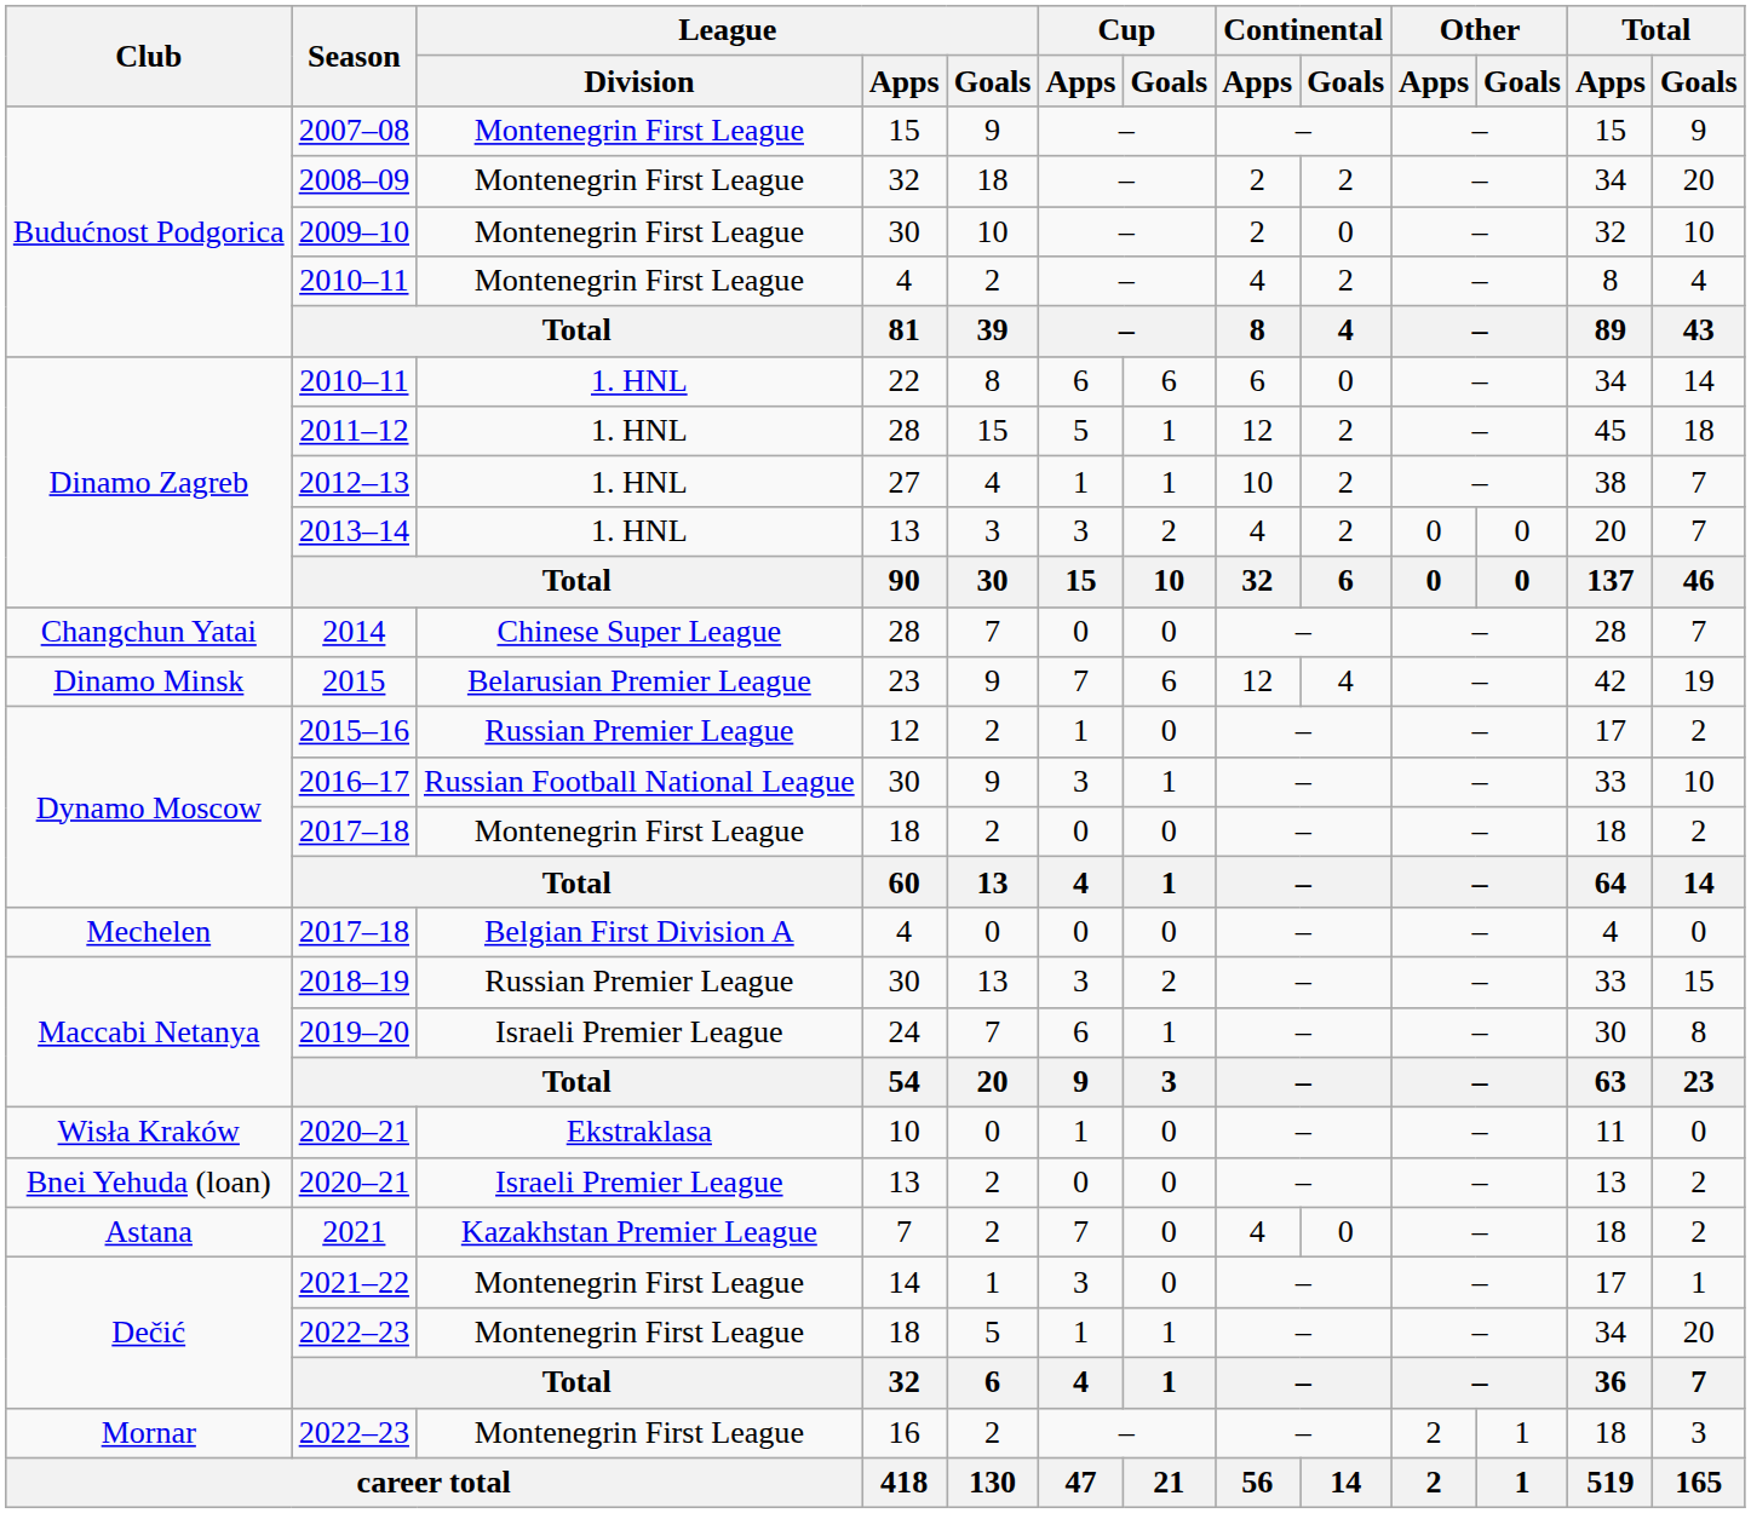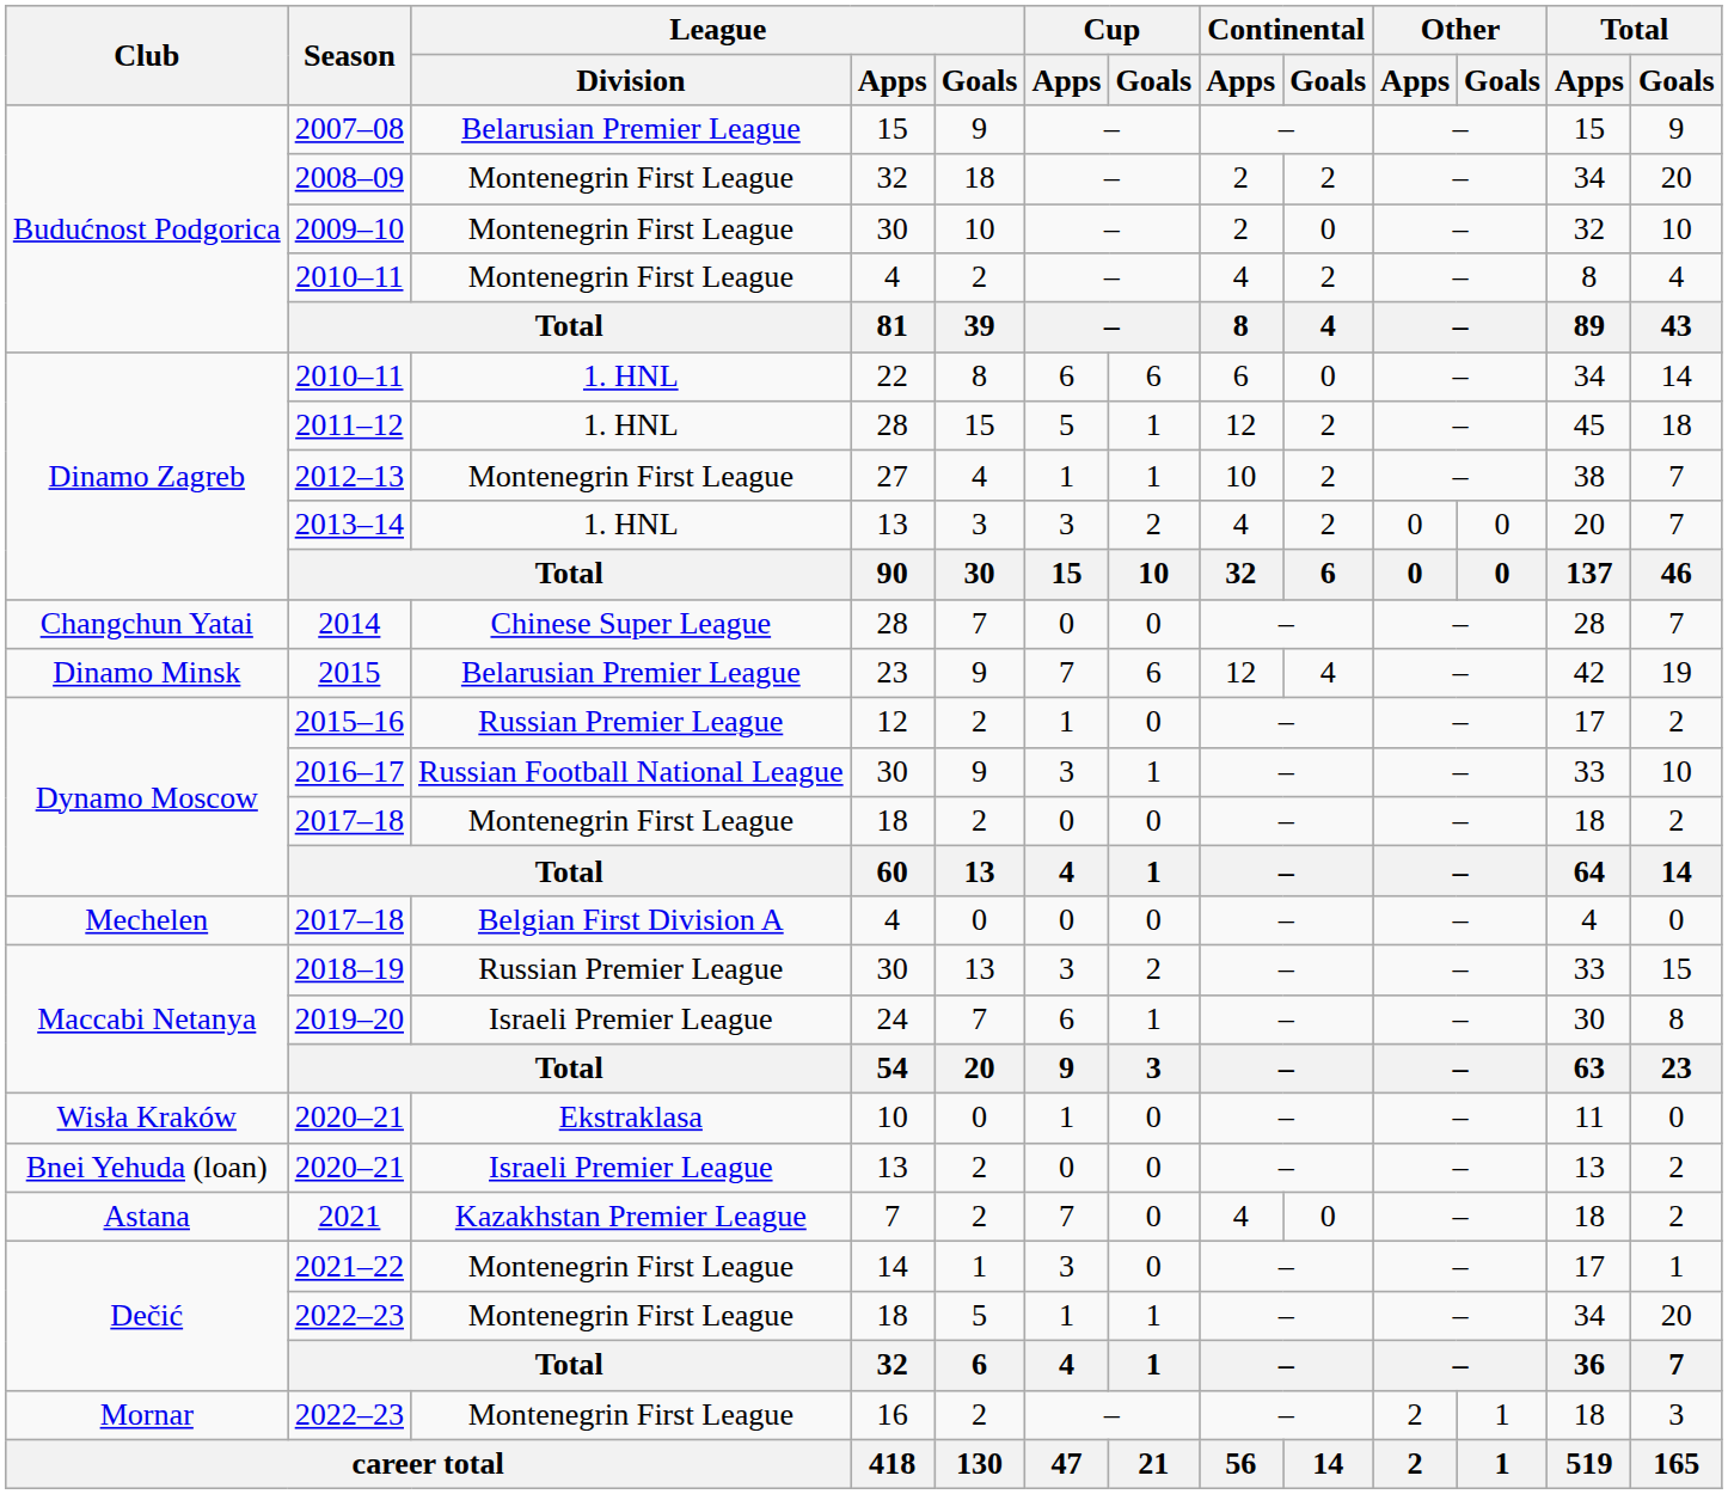2007–08 | League / Division: Montenegrin First League -> Belarusian Premier League
2012–13 | League / Division: 1. HNL -> Montenegrin First League
